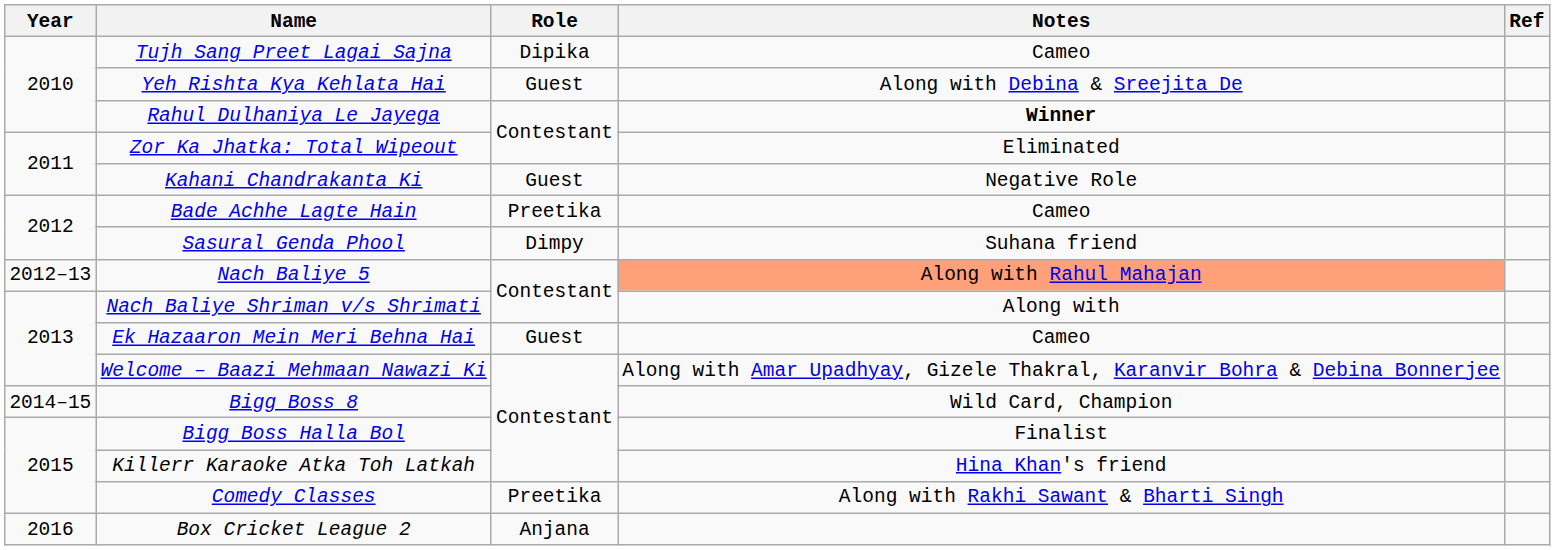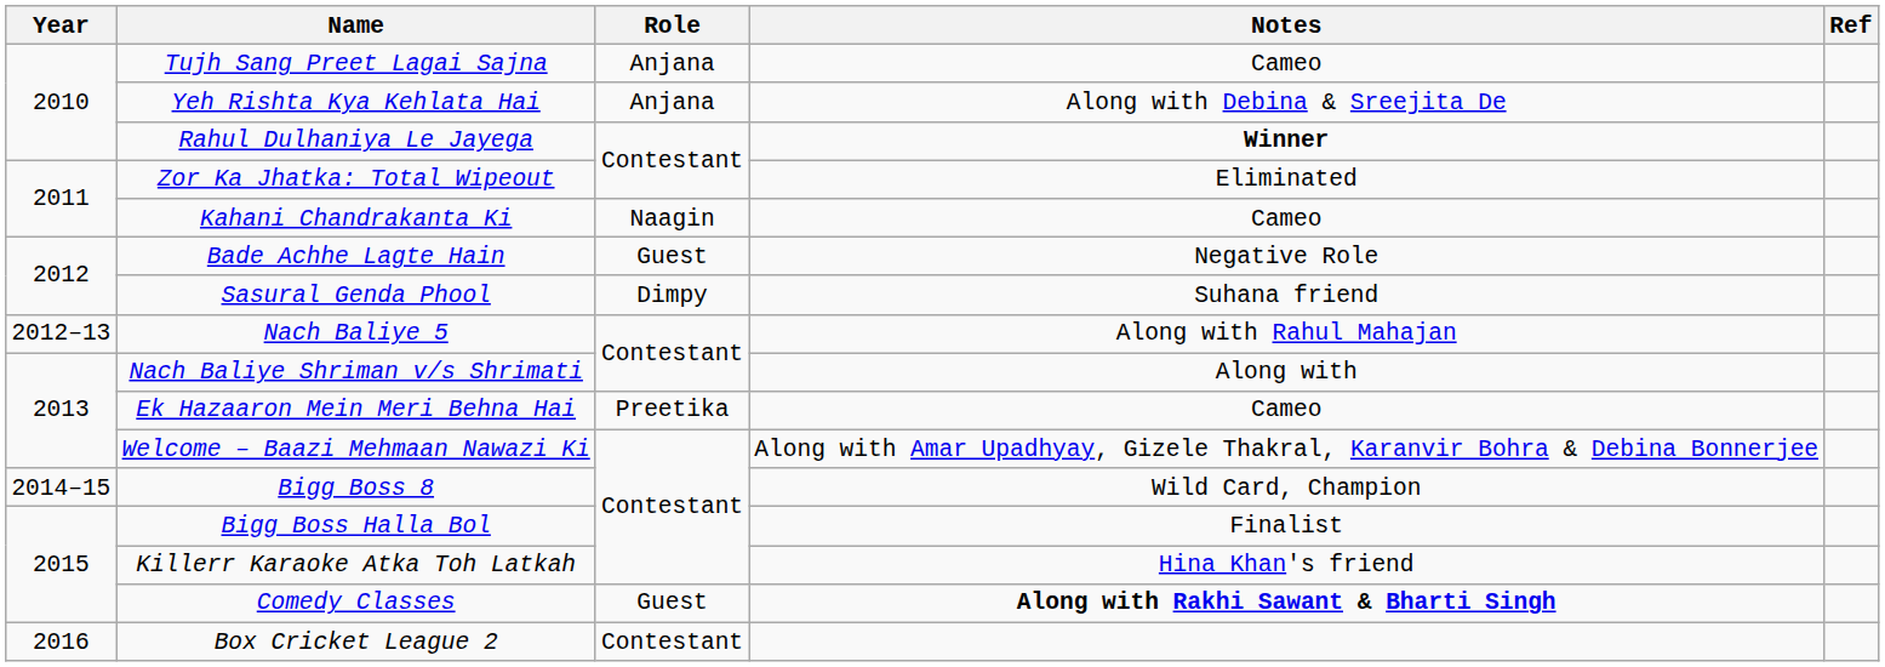Tujh Sang Preet Lagai Sajna | Role: Dipika -> Anjana
Yeh Rishta Kya Kehlata Hai | Role: Guest -> Anjana
Kahani Chandrakanta Ki | Role: Guest -> Naagin
Kahani Chandrakanta Ki | Notes: Negative Role -> Cameo
Bade Achhe Lagte Hain | Role: Preetika -> Guest
Bade Achhe Lagte Hain | Notes: Cameo -> Negative Role
Nach Baliye 5 | Notes: lightsalmon background -> no background
Ek Hazaaron Mein Meri Behna Hai | Role: Guest -> Preetika
Comedy Classes | Role: Preetika -> Guest
Comedy Classes | Notes: normal -> bold
Box Cricket League 2 | Role: Anjana -> Contestant
